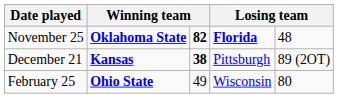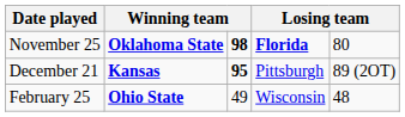November 25 | column 3: 82 -> 98
November 25 | column 5: 48 -> 80
December 21 | column 3: 38 -> 95
February 25 | column 5: 80 -> 48
